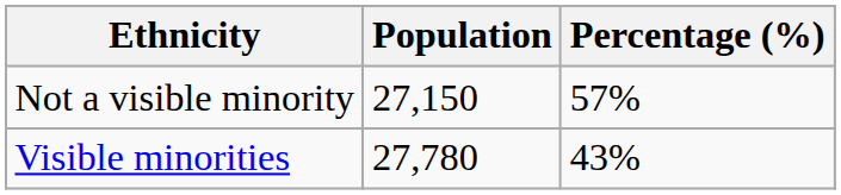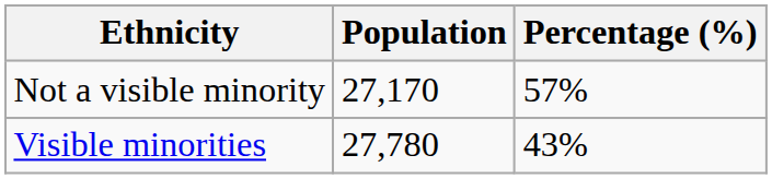Not a visible minority | Population: 27,150 -> 27,170
